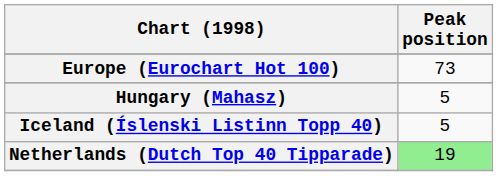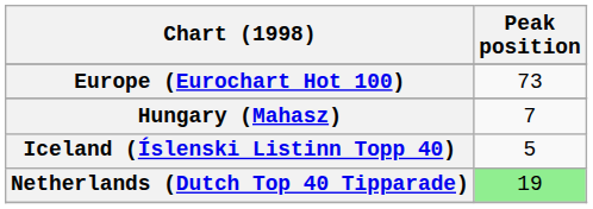Hungary (Mahasz) | Peak position: 5 -> 7
